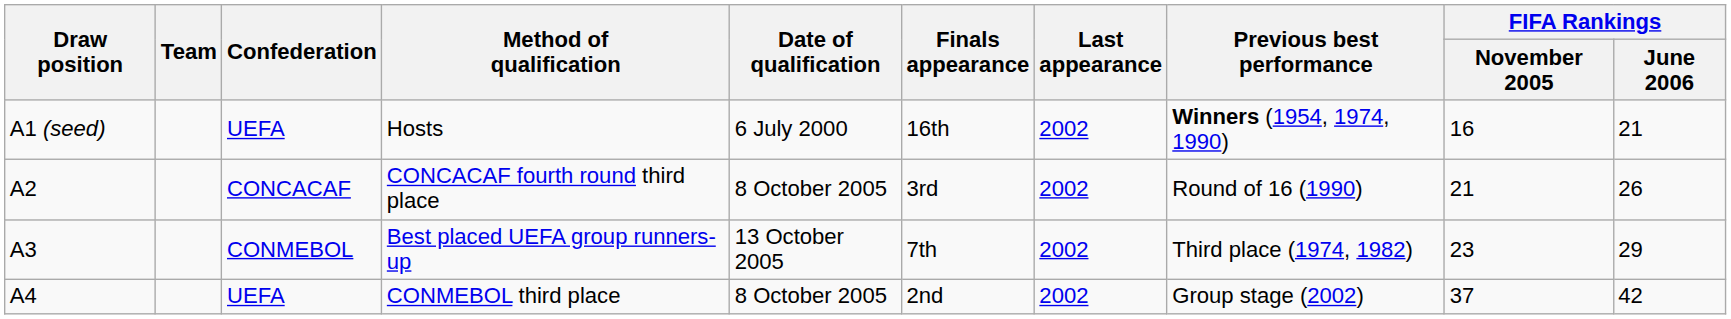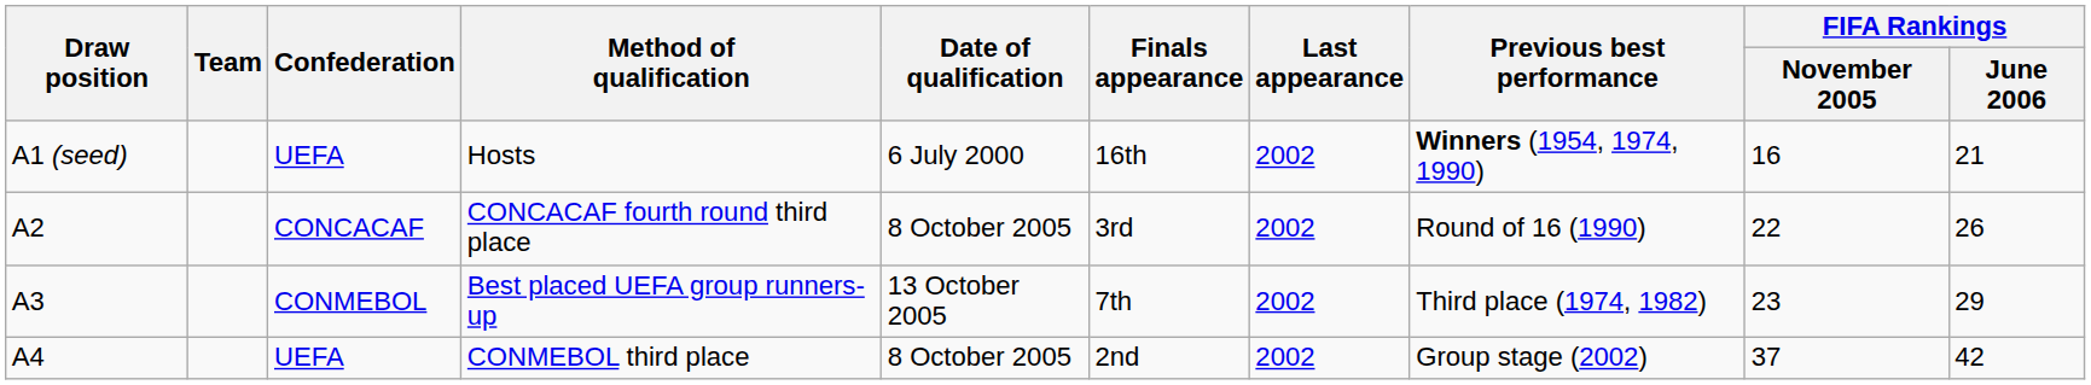CONCACAF fourth round third place | FIFA Rankings / November 2005: 21 -> 22
